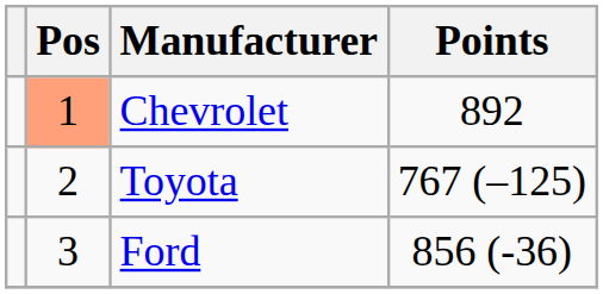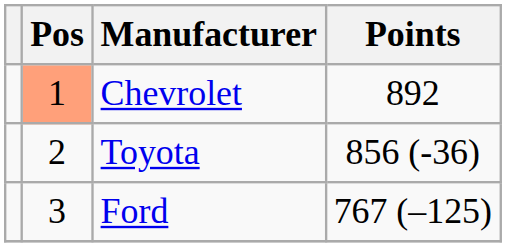Toyota | Points: 767 (–125) -> 856 (-36)
Ford | Points: 856 (-36) -> 767 (–125)
